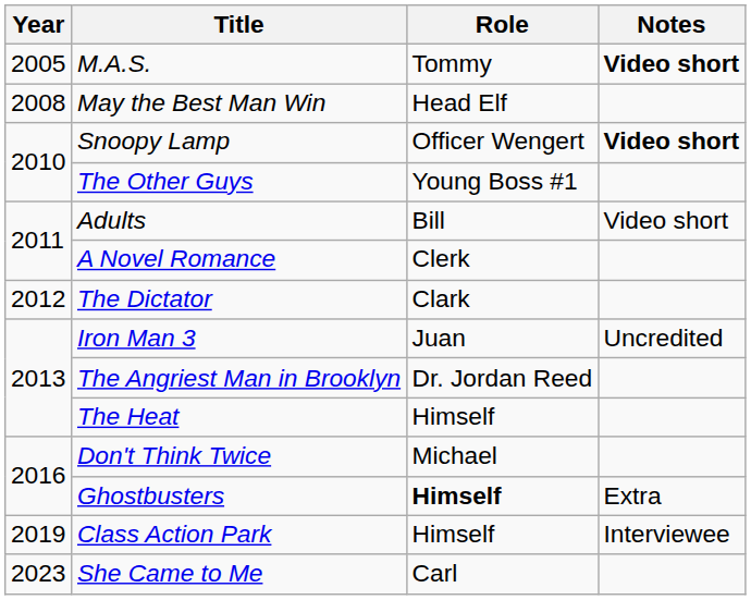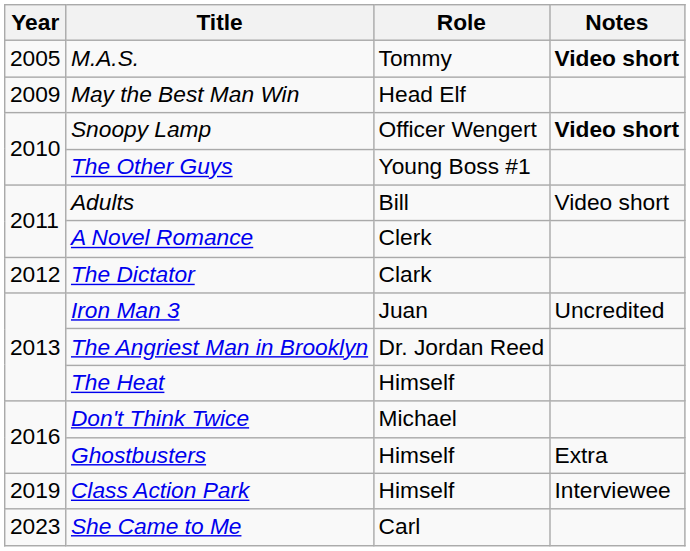May the Best Man Win | Year: 2008 -> 2009
Ghostbusters | Role: bold -> normal
